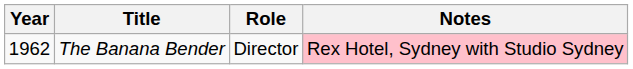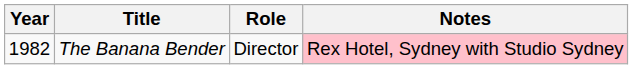The Banana Bender | Year: 1962 -> 1982
